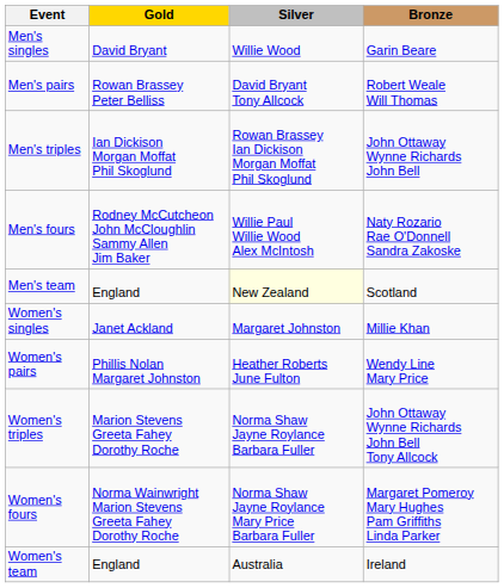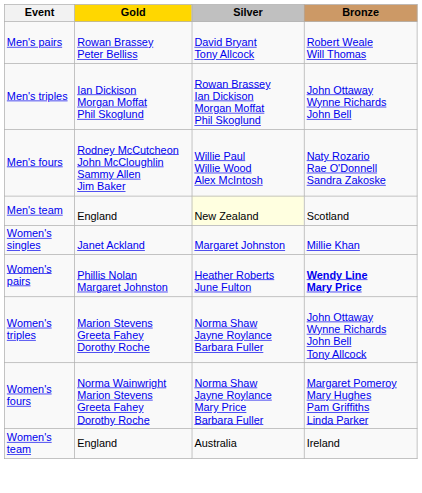- row: Men's singles | David Bryant | Willie Wood | Garin Beare
Women's pairs | Bronze: normal -> bold
